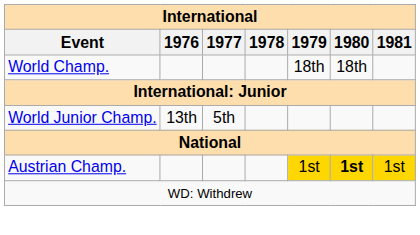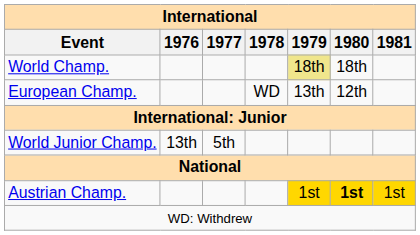World Champ. | 1979: no background -> khaki background
+ row: European Champ. | WD | 13th | 12th
